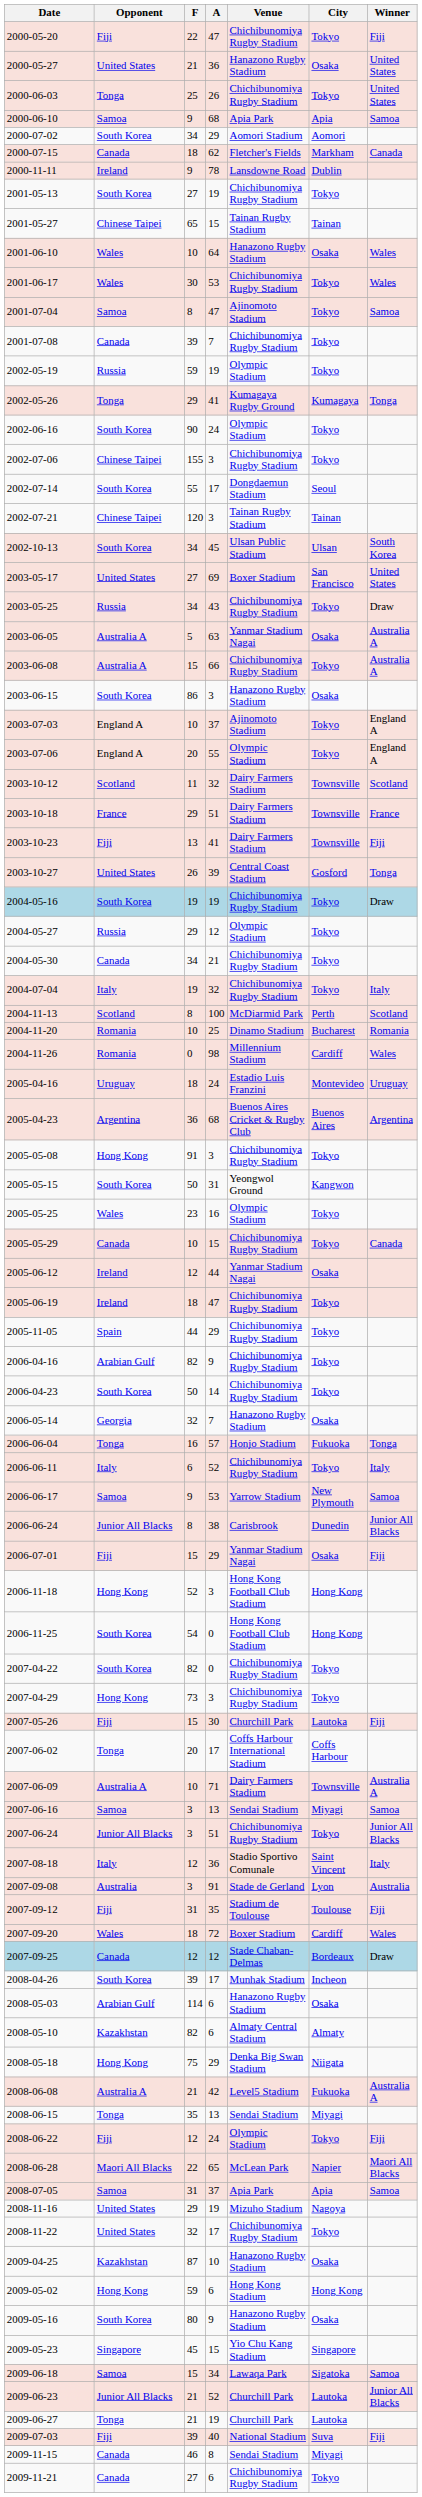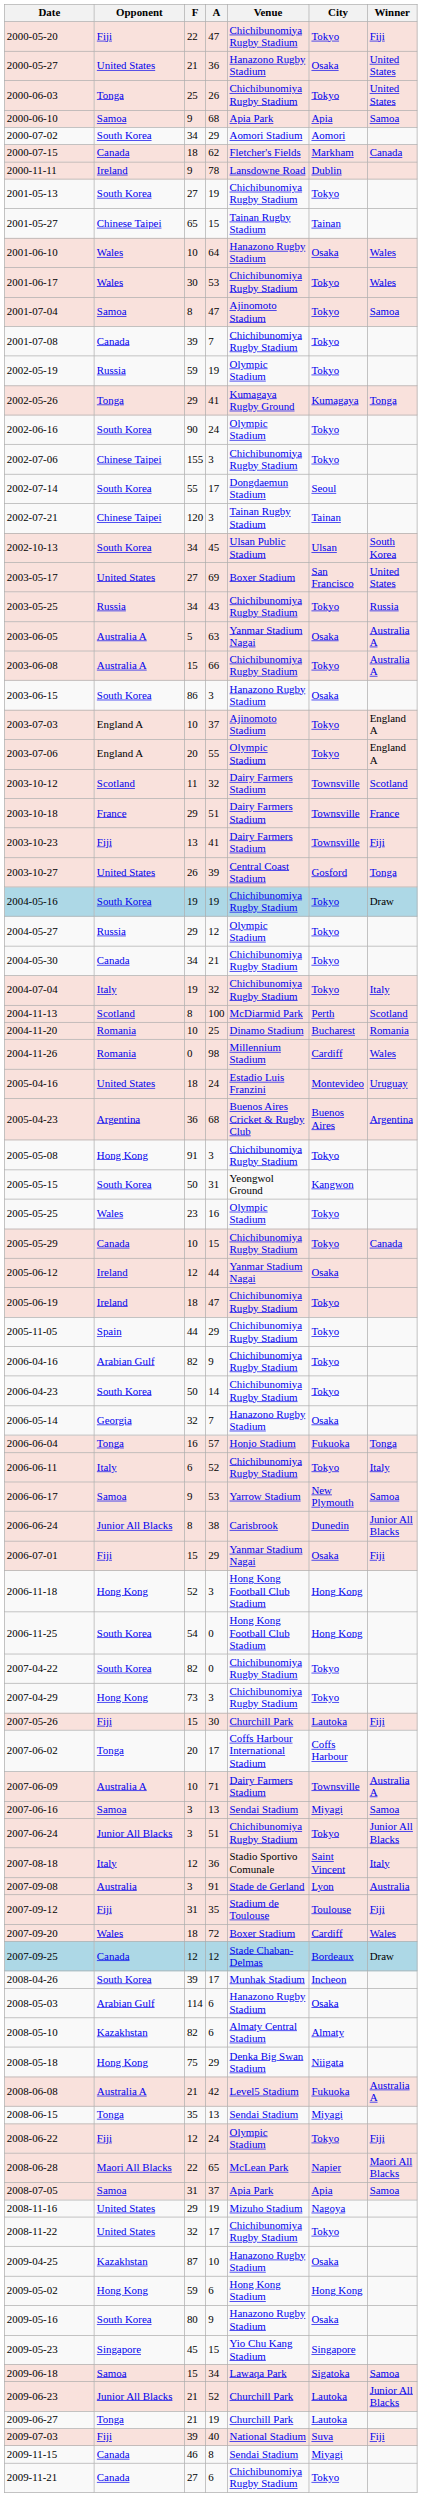2003-05-25 | Winner: Draw -> Russia
2005-04-16 | Opponent: Uruguay -> United States
